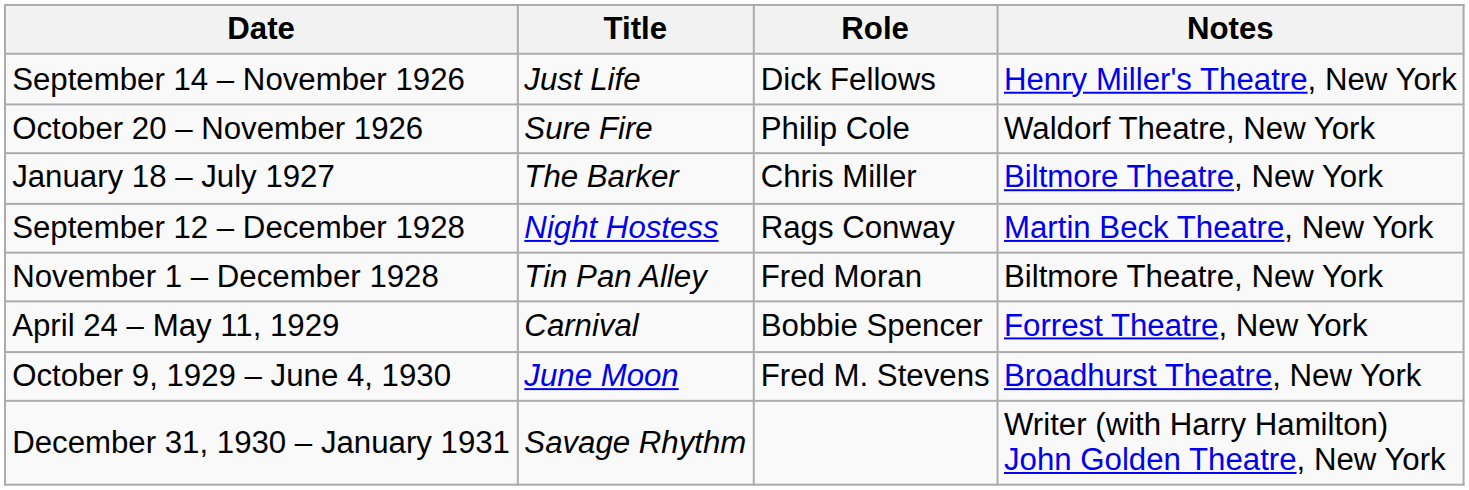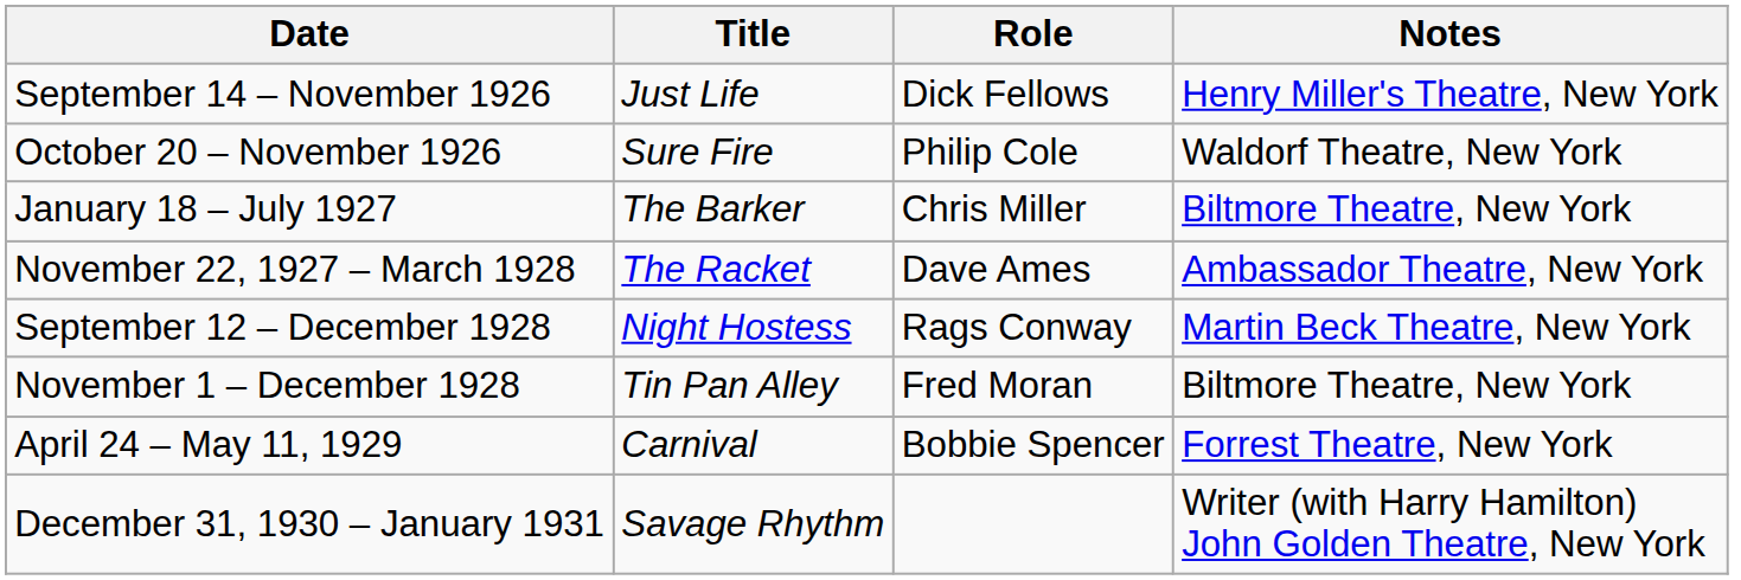+ row: November 22, 1927 – March 1928 | The Racket | Dave Ames | Ambassador Theatre, New York
- row: October 9, 1929 – June 4, 1930 | June Moon | Fred M. Stevens | Broadhurst Theatre, New York
